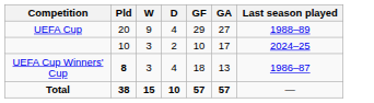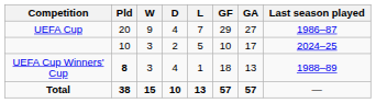+ column: L | 7 | 5 | 1 | 13
UEFA Cup | Last season played: 1988–89 -> 1986–87
UEFA Cup Winners' Cup | Last season played: 1986–87 -> 1988–89
